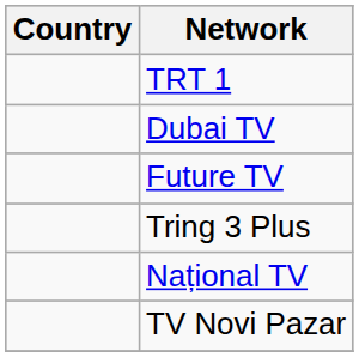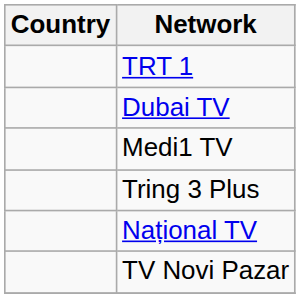- row: Future TV
+ row: Medi1 TV
